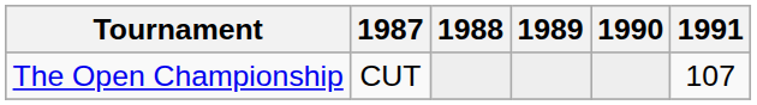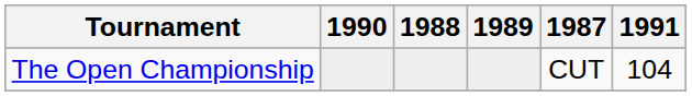columns swapped: 1987 <-> 1990
The Open Championship | 1991: 107 -> 104
